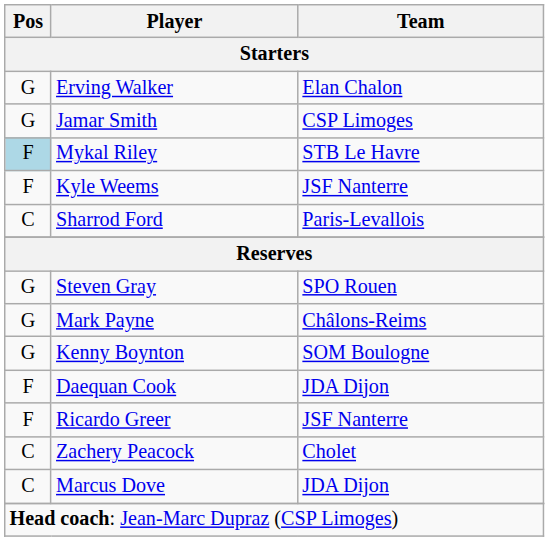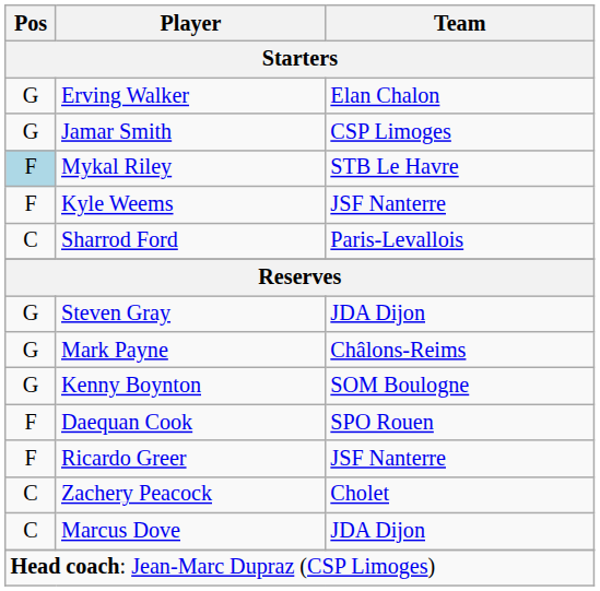Steven Gray | Team: SPO Rouen -> JDA Dijon
Daequan Cook | Team: JDA Dijon -> SPO Rouen
